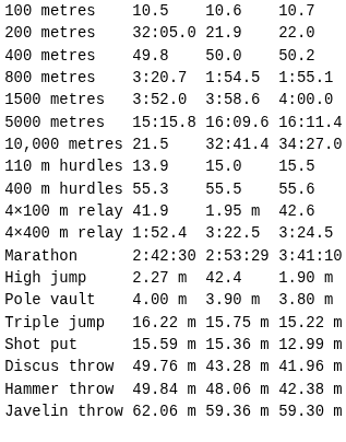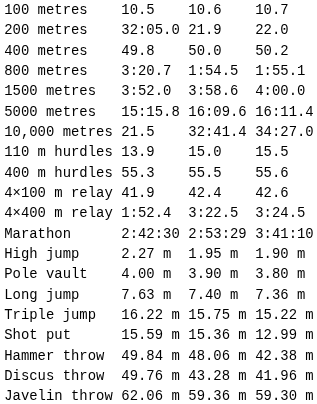4×100 m relay | column 5: 1.95 m -> 42.4
High jump | column 5: 42.4 -> 1.95 m
+ row: Long jump | 7.63 m | 7.40 m | 7.36 m
rows swapped: Discus throw <-> Hammer throw
